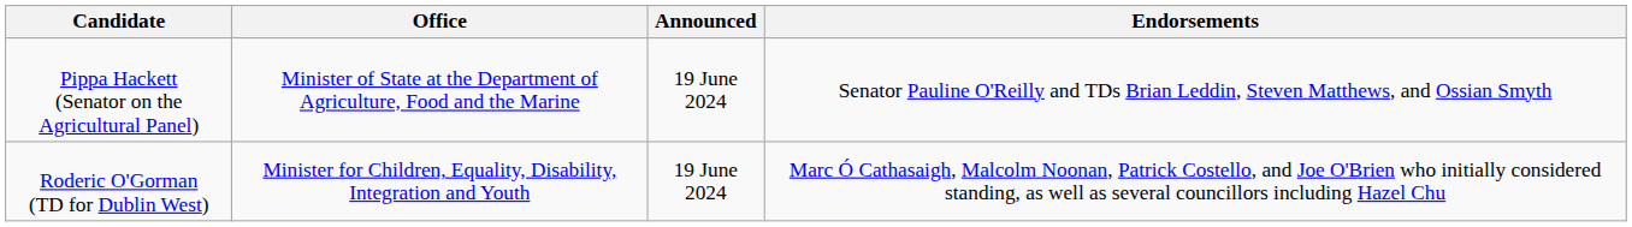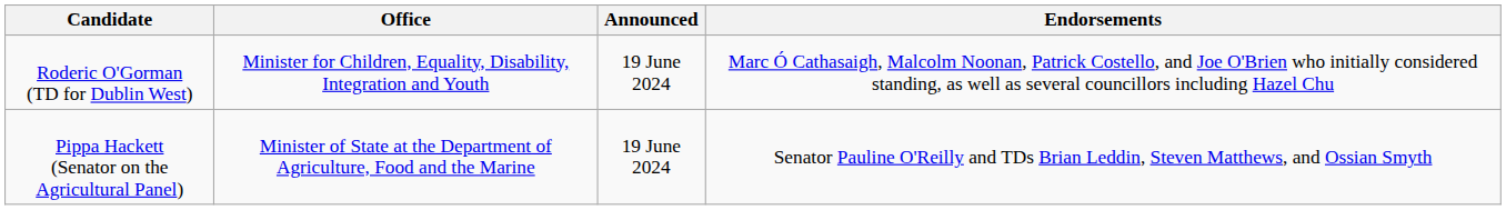rows swapped: Pippa Hackett (Senator on the Agricultural Panel) <-> Roderic O'Gorman (TD for Dublin West)
